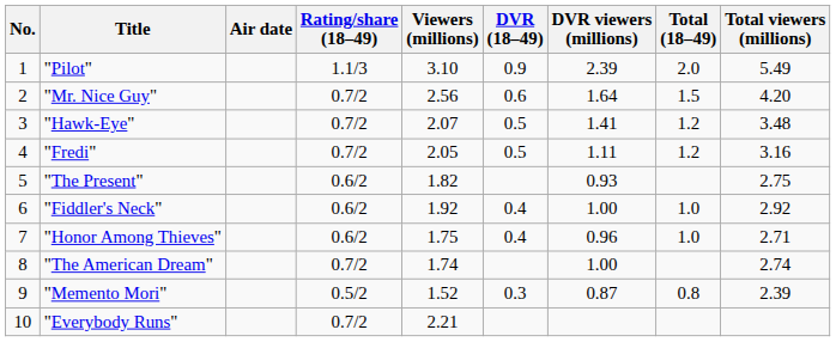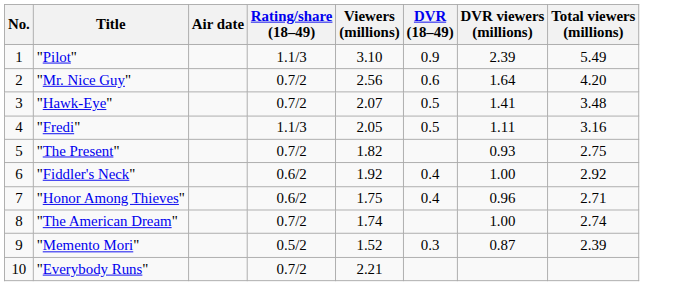- column: Total (18–49) | 2.0 | 1.5 | 1.2 | 1.2 | 1.0 | 1.0 | 0.8
"Fredi" | Rating/share (18–49): 0.7/2 -> 1.1/3
"The Present" | Rating/share (18–49): 0.6/2 -> 0.7/2
